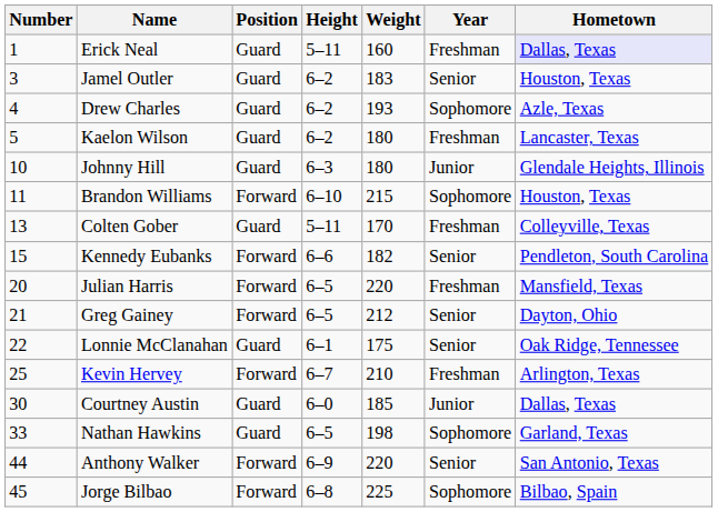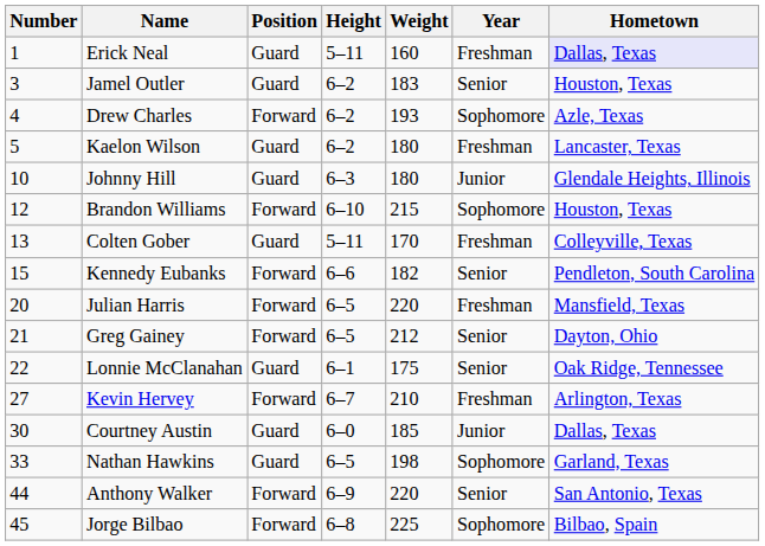Drew Charles | Position: Guard -> Forward
Brandon Williams | Number: 11 -> 12
Kevin Hervey | Number: 25 -> 27
